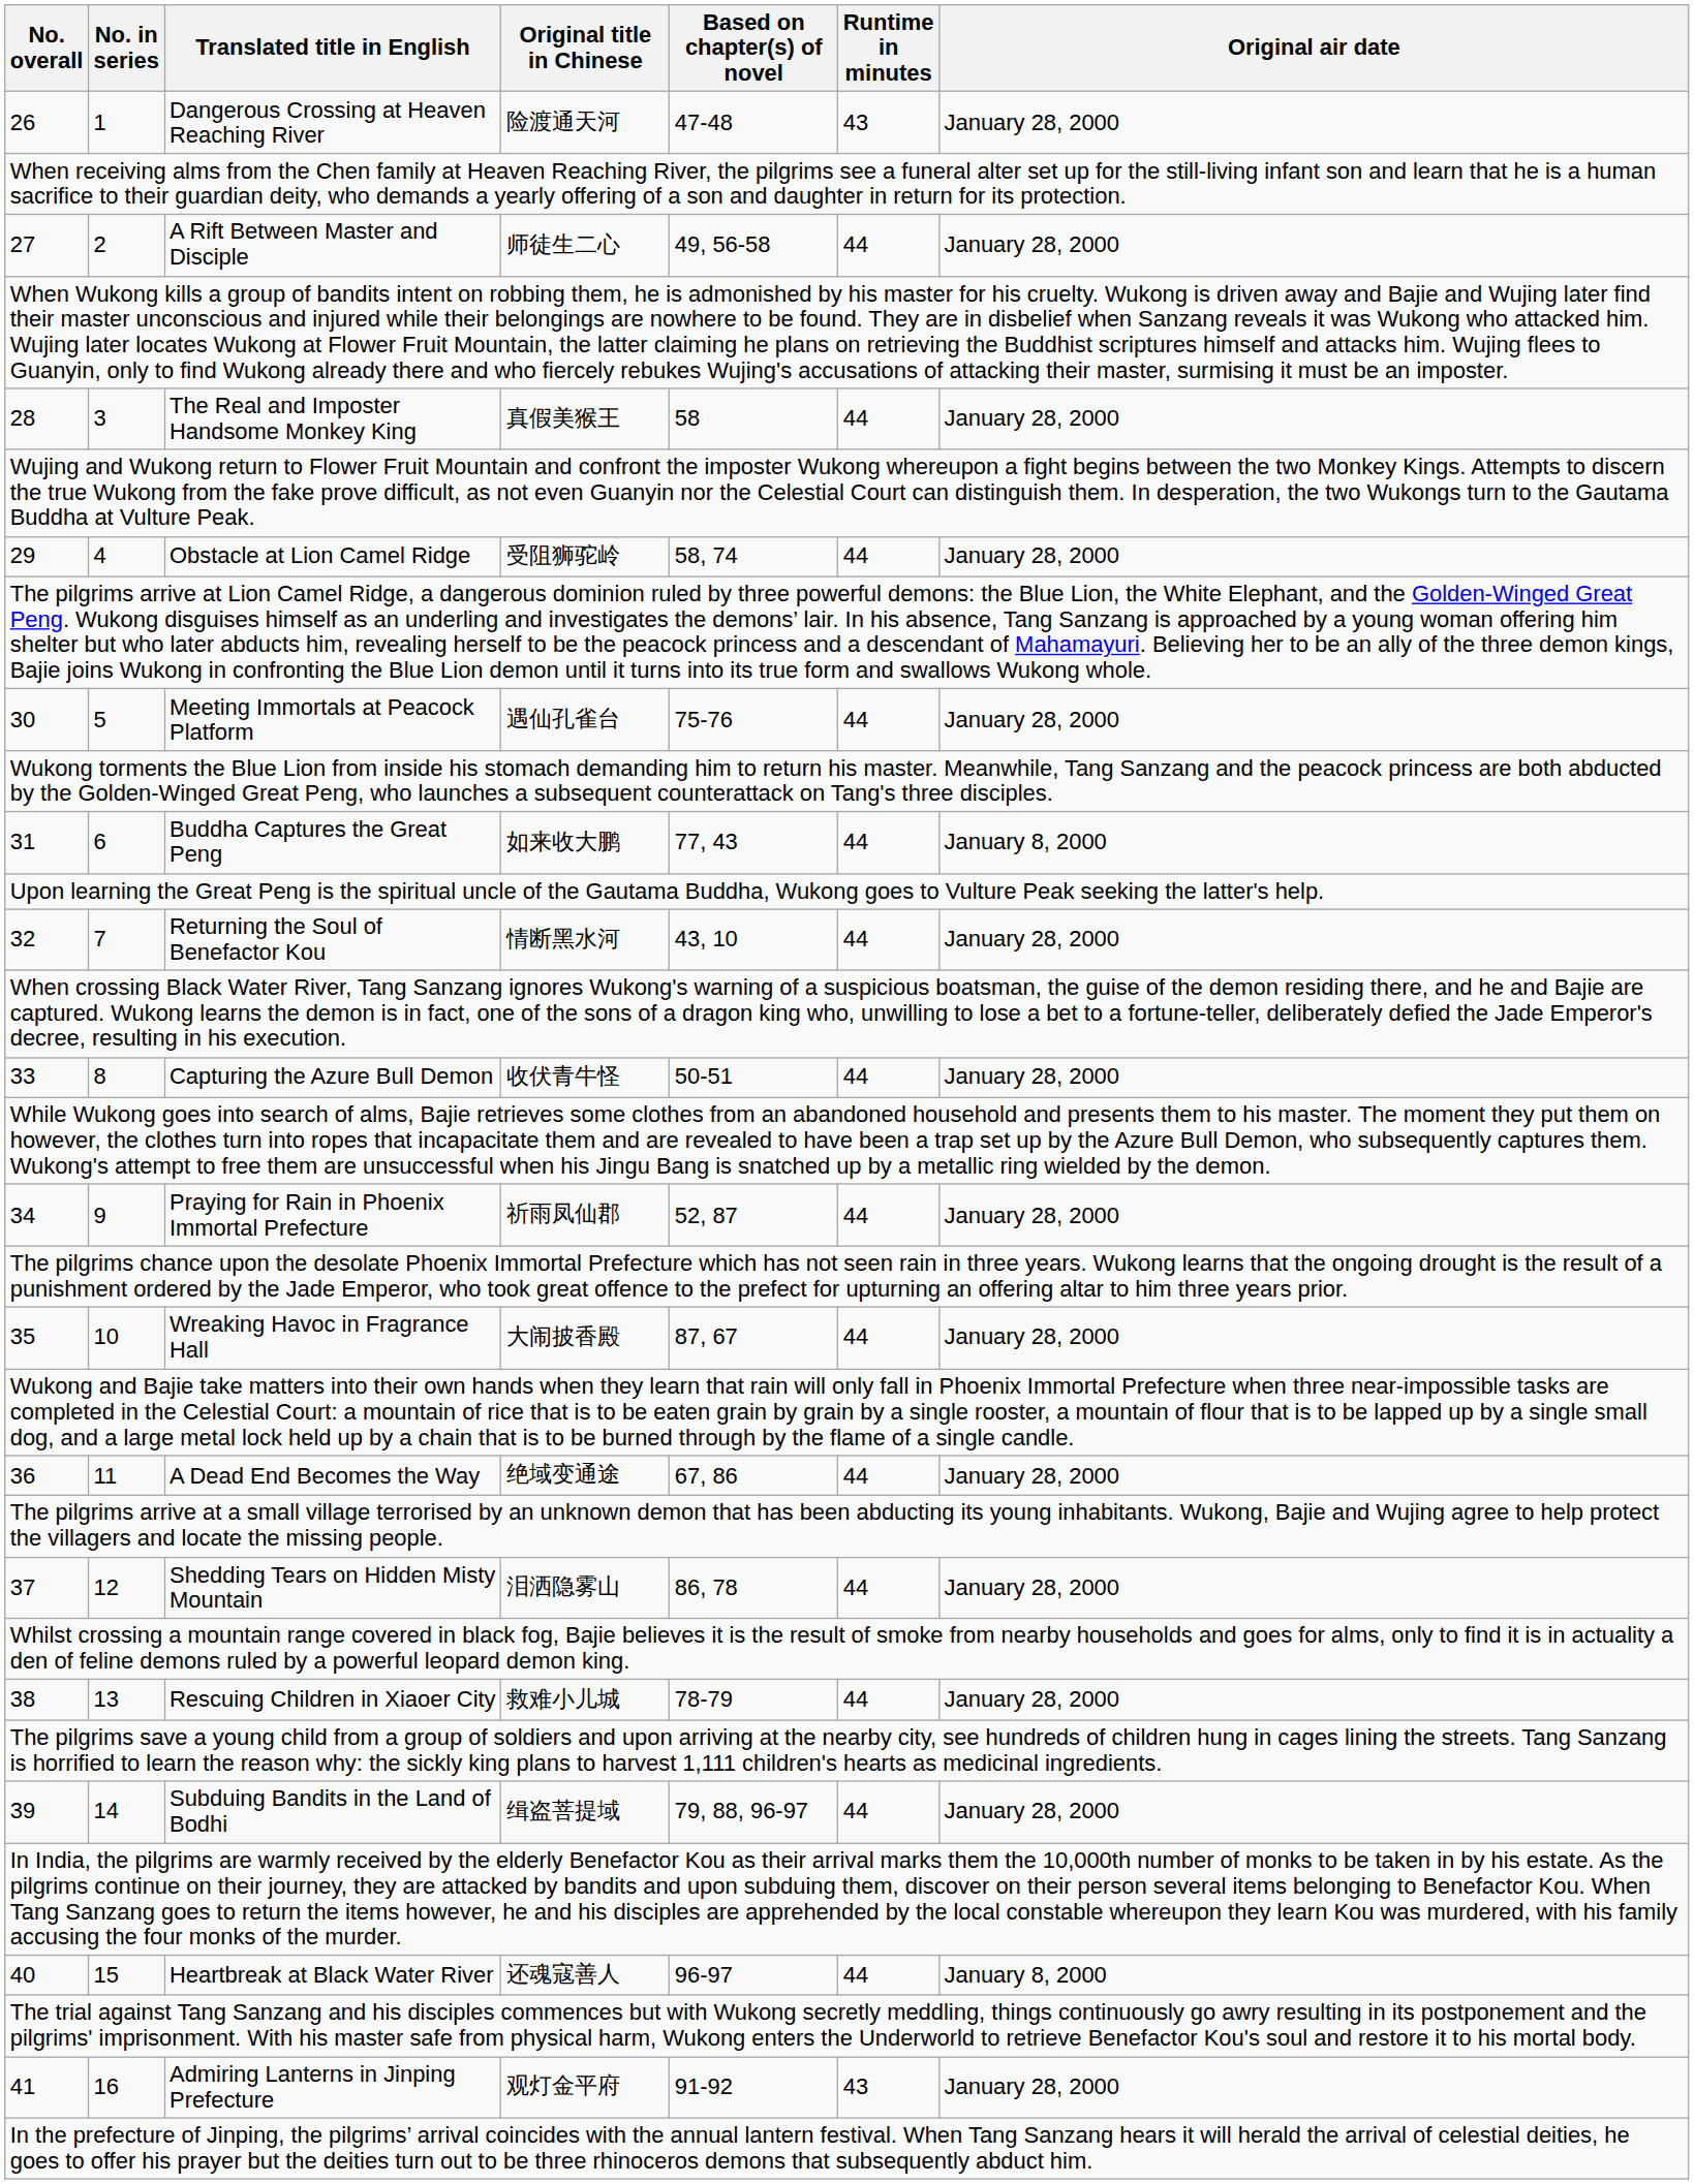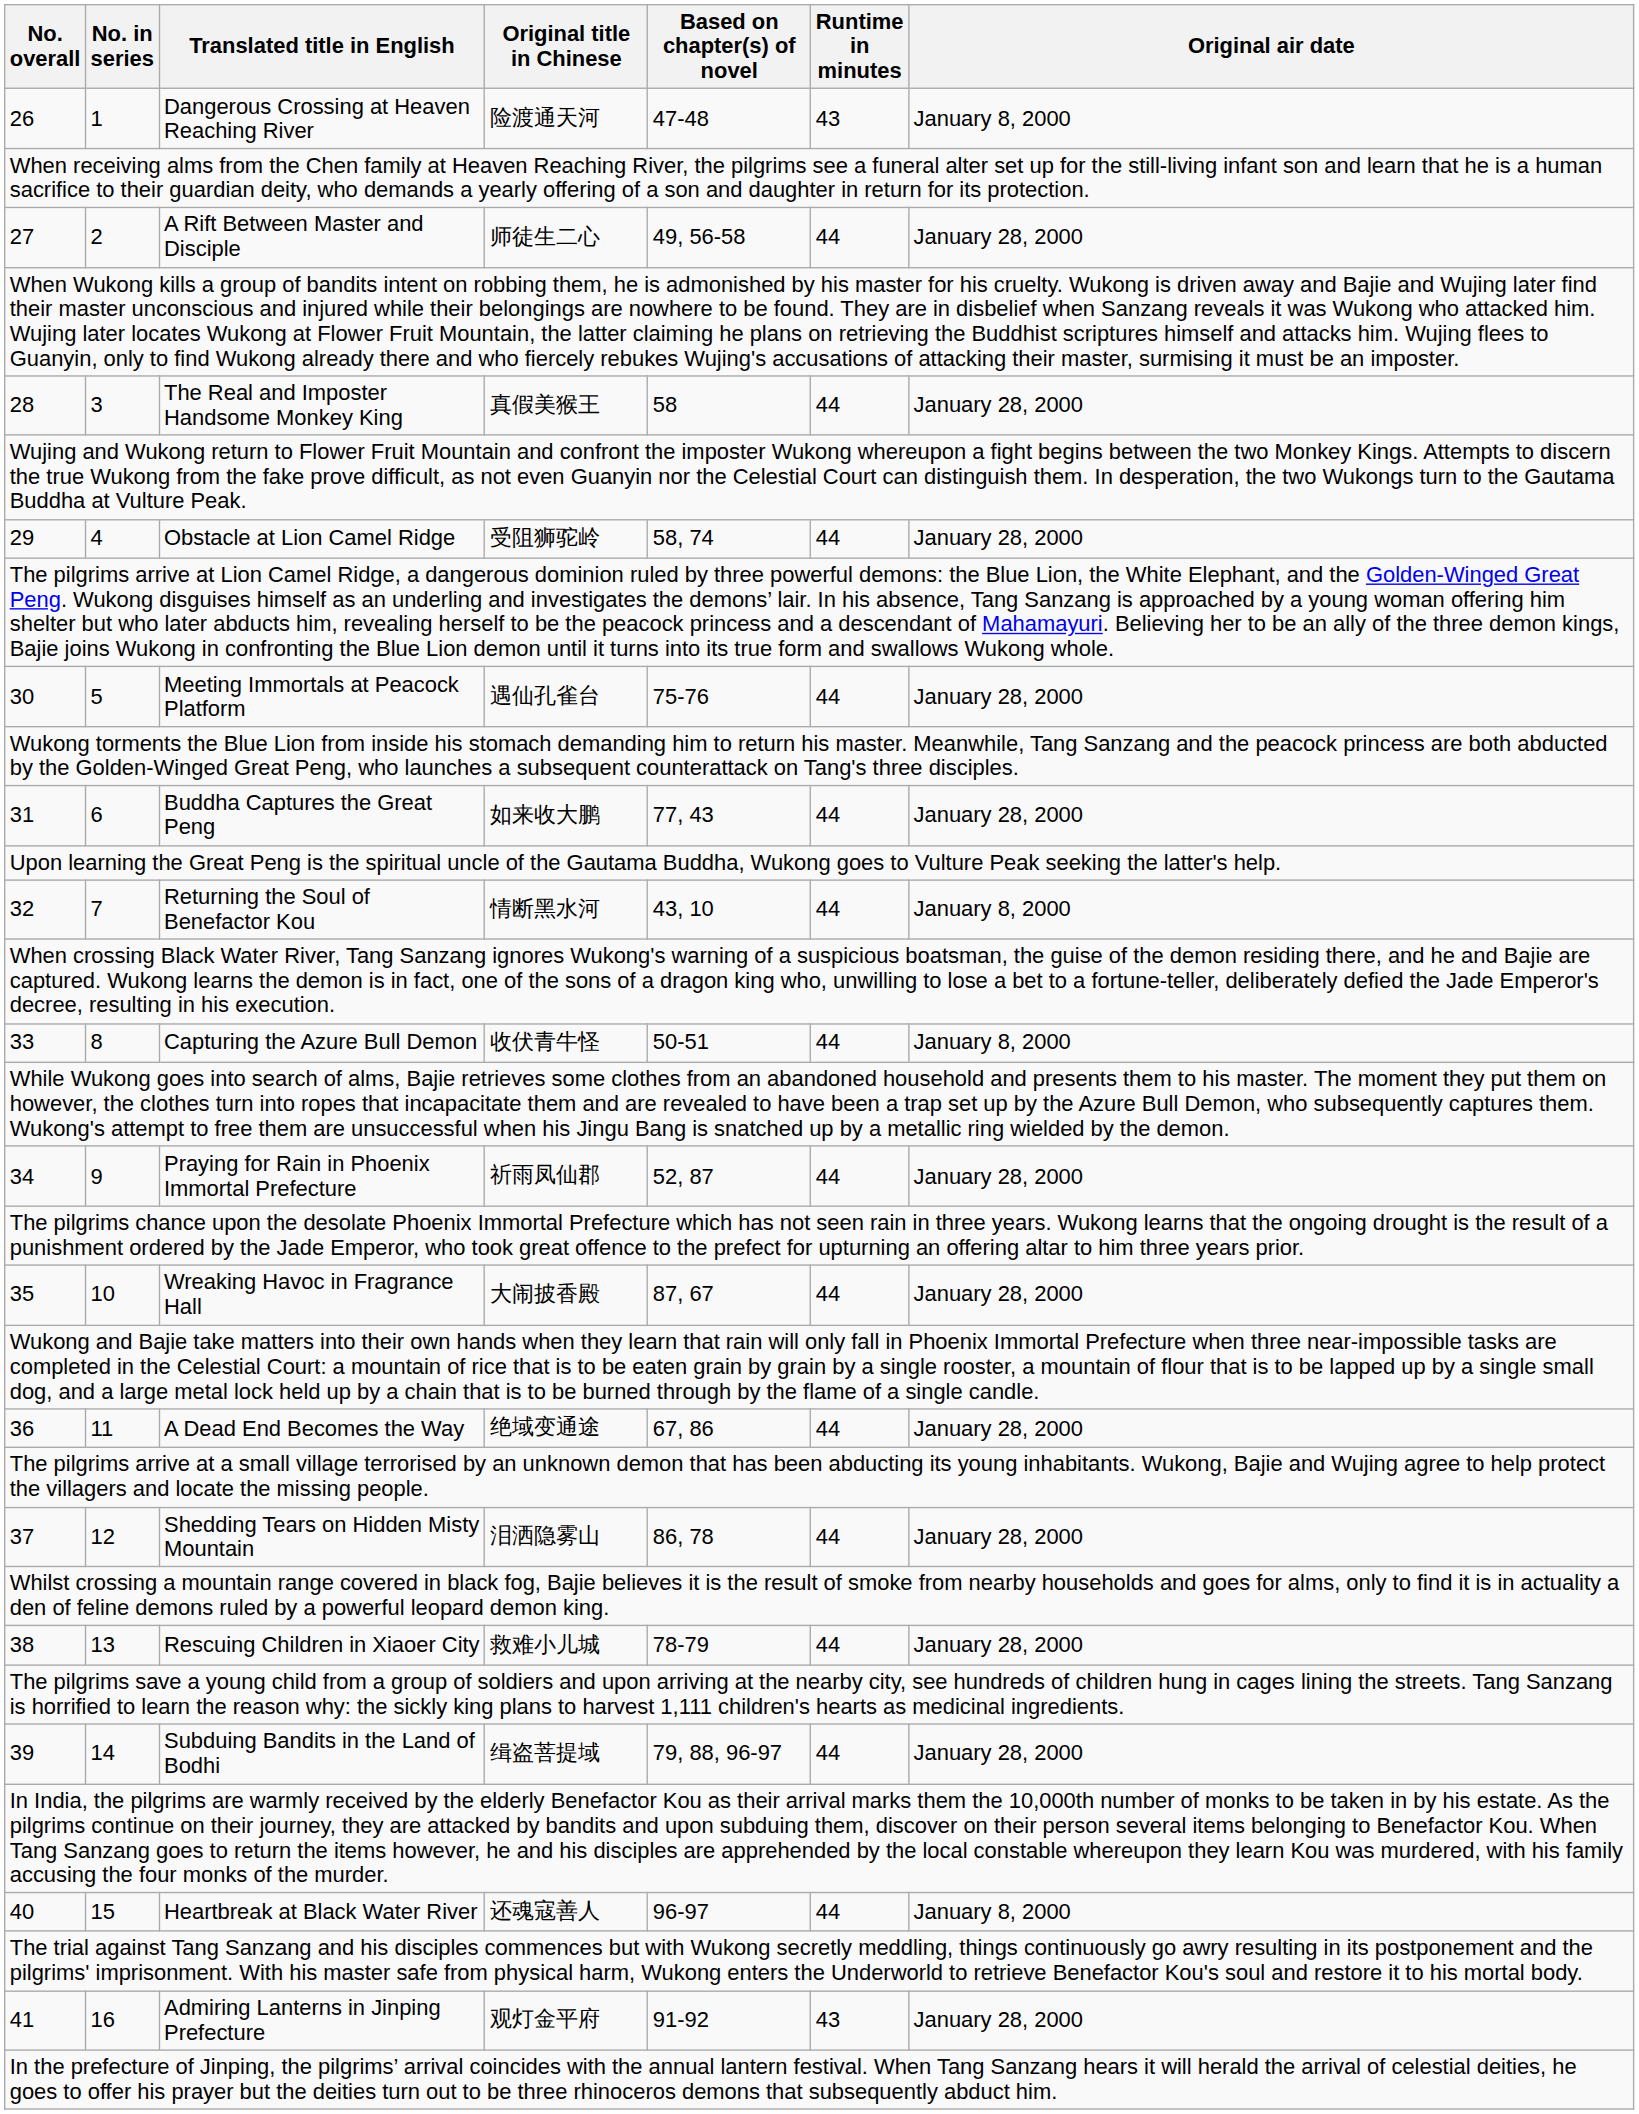26 | Original air date: January 28, 2000 -> January 8, 2000
31 | Original air date: January 8, 2000 -> January 28, 2000
32 | Original air date: January 28, 2000 -> January 8, 2000
33 | Original air date: January 28, 2000 -> January 8, 2000
